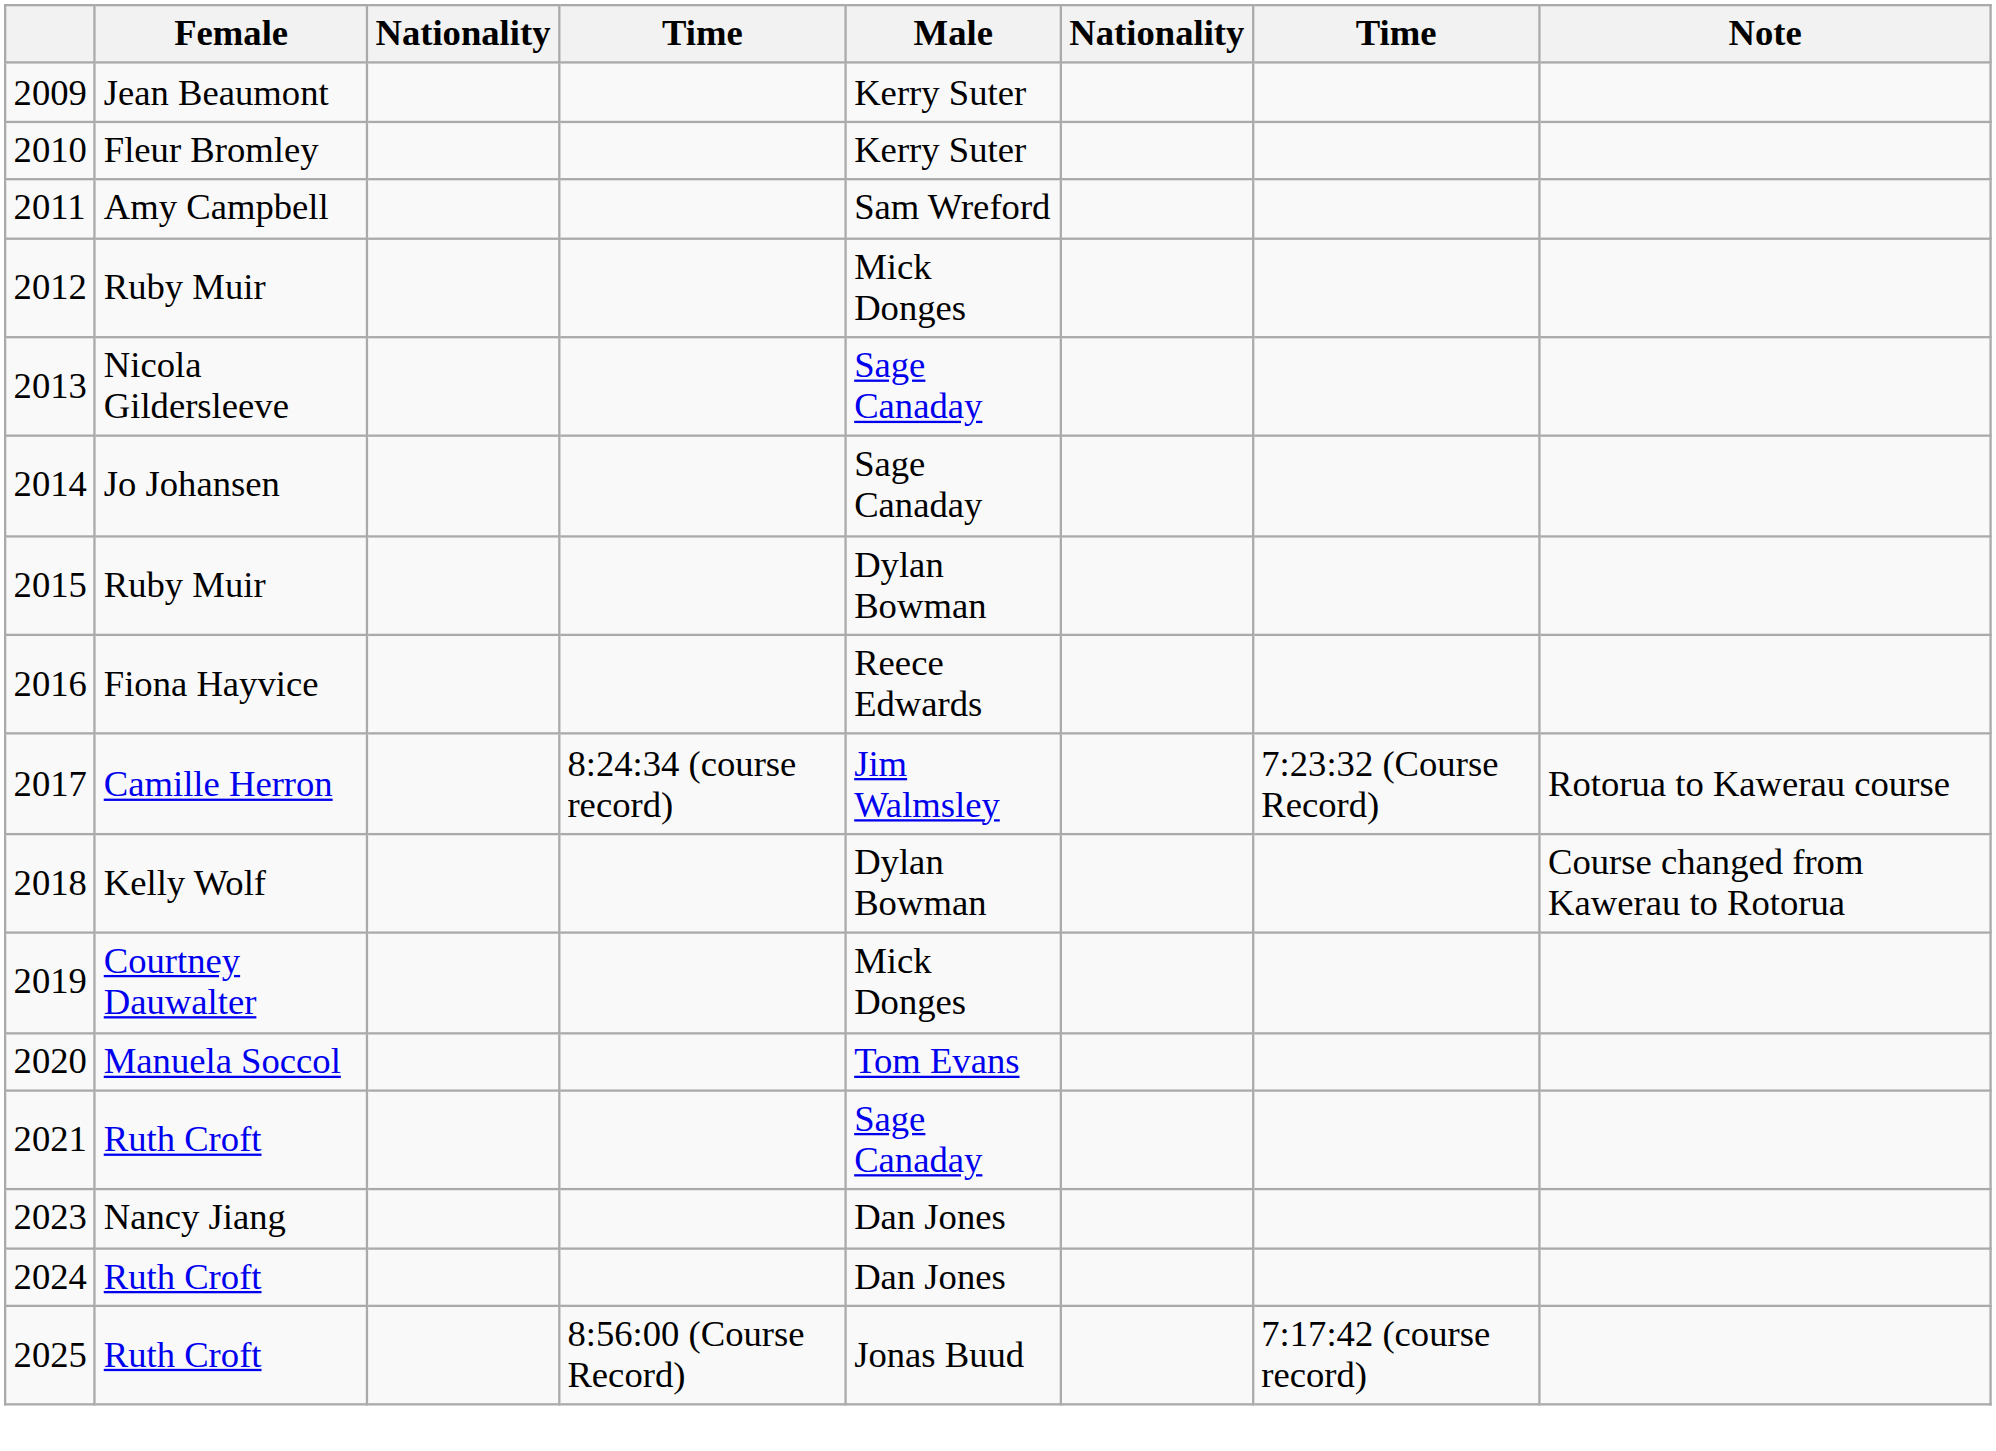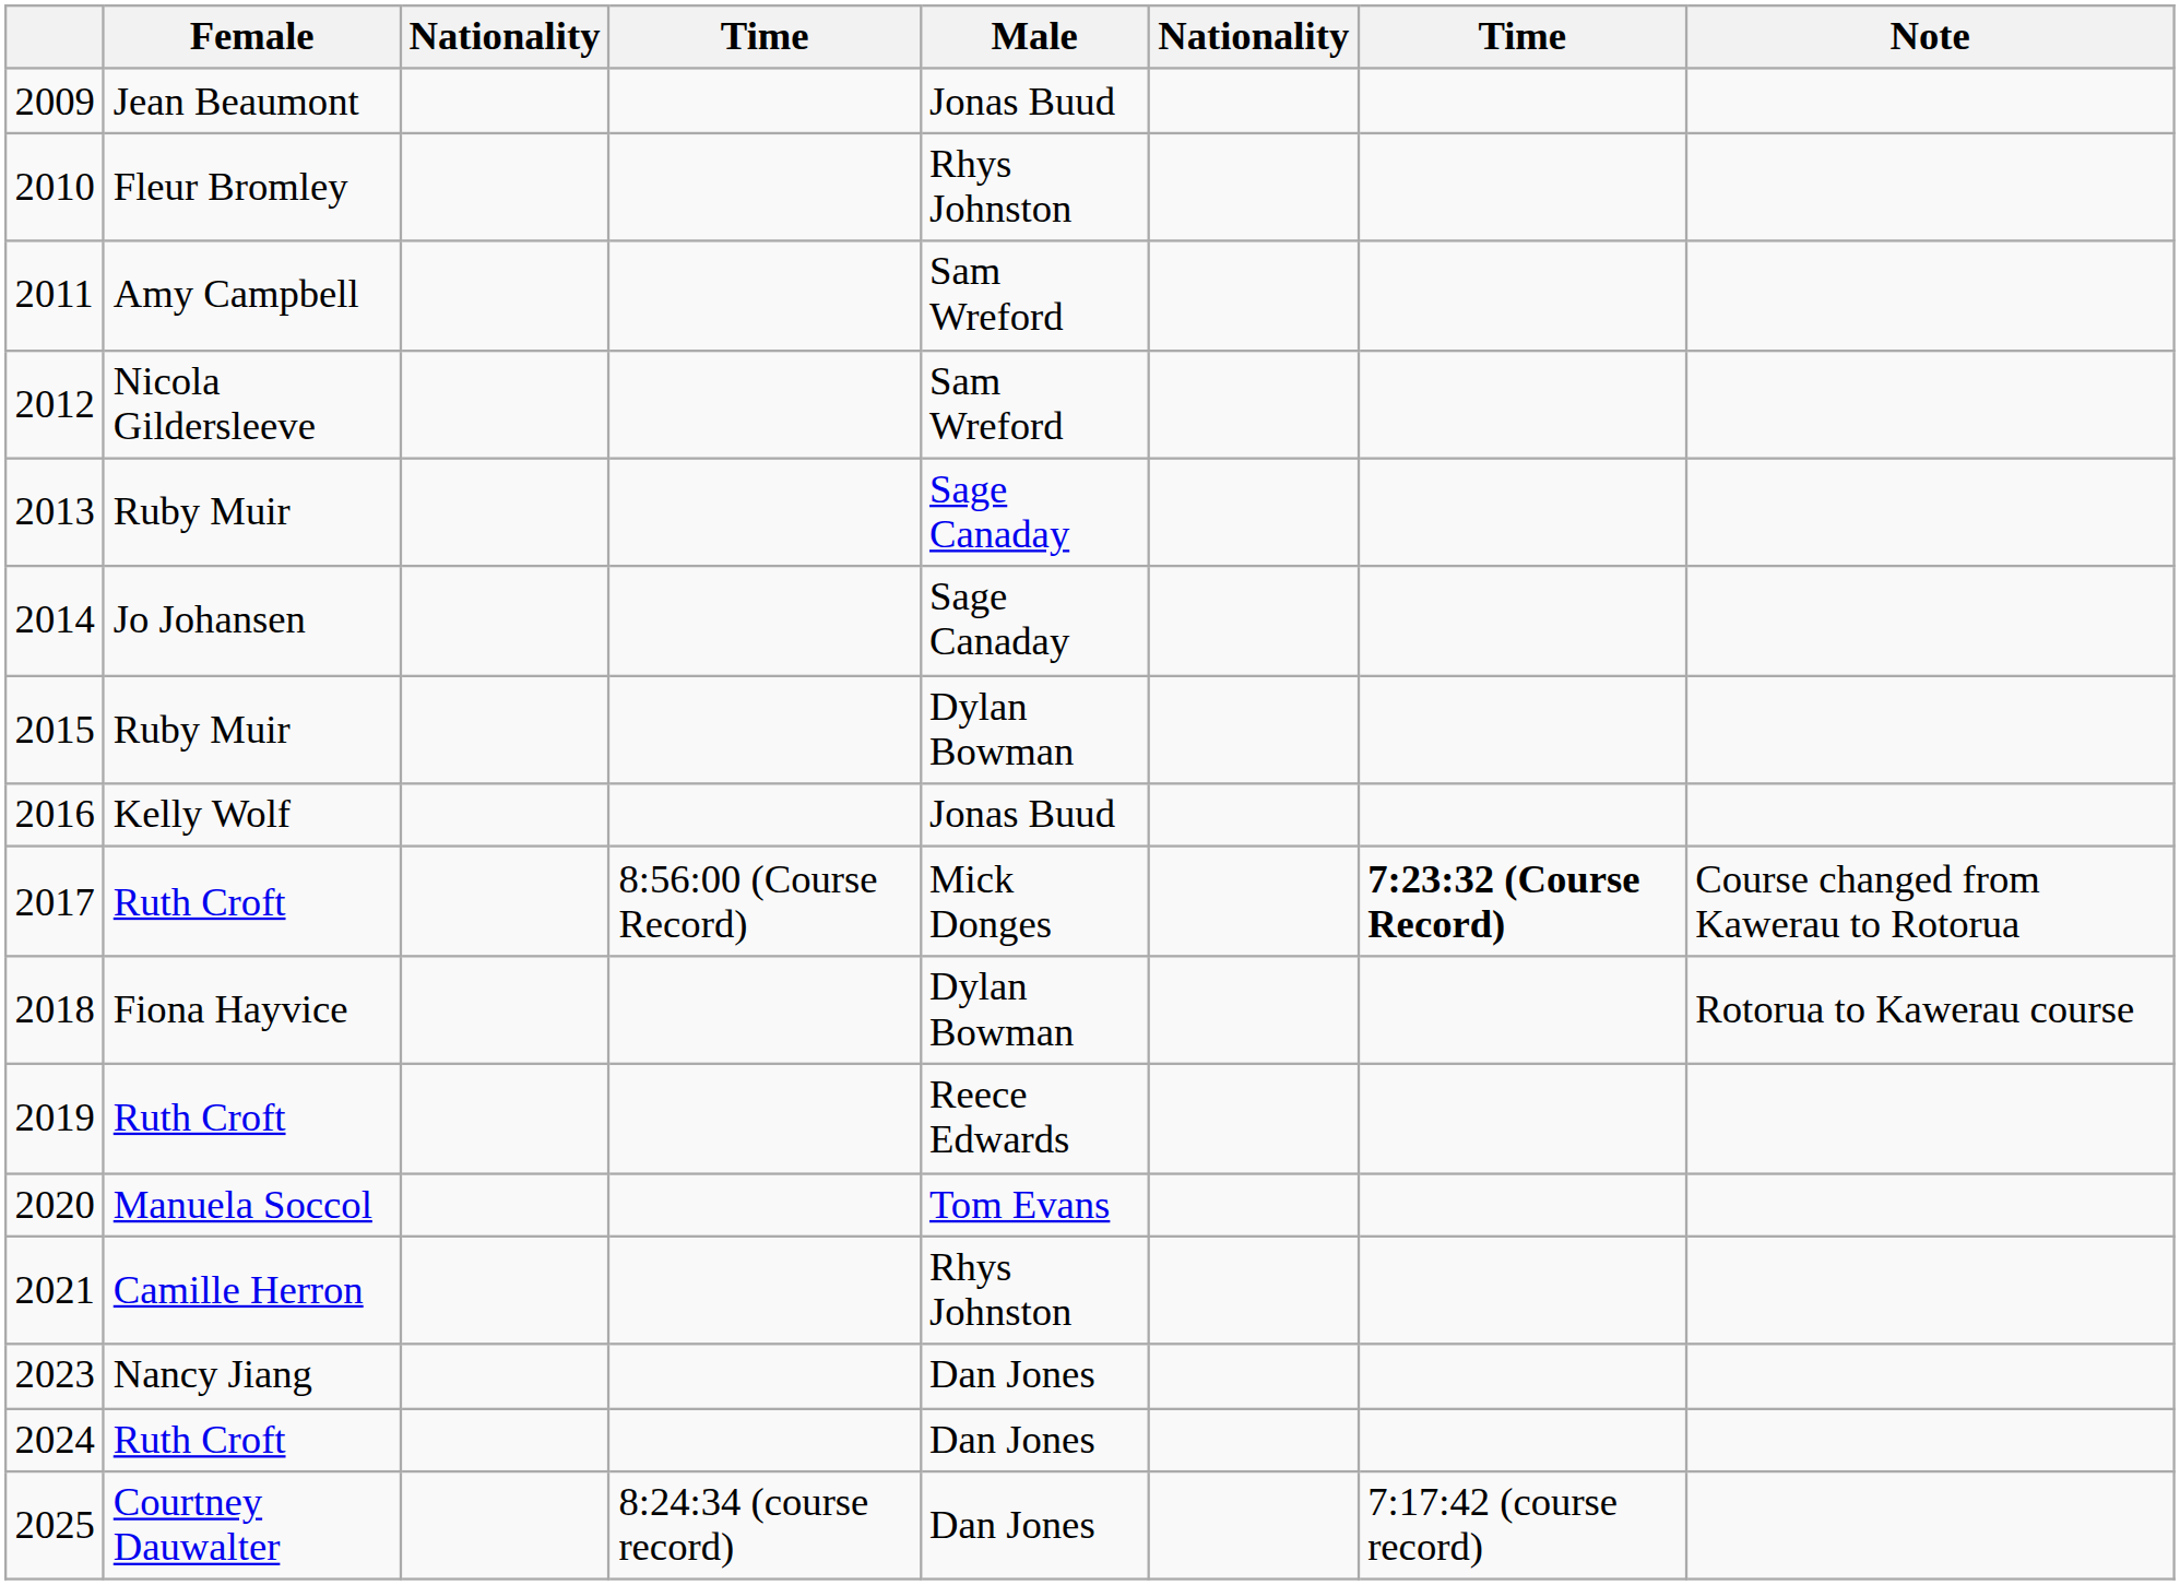2009 | Male: Kerry Suter -> Jonas Buud
2010 | Male: Kerry Suter -> Rhys Johnston
2012 | Female: Ruby Muir -> Nicola Gildersleeve
2012 | Male: Mick Donges -> Sam Wreford
2013 | Female: Nicola Gildersleeve -> Ruby Muir
2016 | Female: Fiona Hayvice -> Kelly Wolf
2016 | Male: Reece Edwards -> Jonas Buud
2017 | Female: Camille Herron -> Ruth Croft
2017 | column 4: 8:24:34 (course record) -> 8:56:00 (Course Record)
2017 | Male: Jim Walmsley -> Mick Donges
2017 | column 7: normal -> bold
2017 | Note: Rotorua to Kawerau course -> Course changed from Kawerau to Rotorua
2018 | Female: Kelly Wolf -> Fiona Hayvice
2018 | Note: Course changed from Kawerau to Rotorua -> Rotorua to Kawerau course
2019 | Female: Courtney Dauwalter -> Ruth Croft
2019 | Male: Mick Donges -> Reece Edwards
2021 | Female: Ruth Croft -> Camille Herron
2021 | Male: Sage Canaday -> Rhys Johnston
2025 | Female: Ruth Croft -> Courtney Dauwalter
2025 | column 4: 8:56:00 (Course Record) -> 8:24:34 (course record)
2025 | Male: Jonas Buud -> Dan Jones
